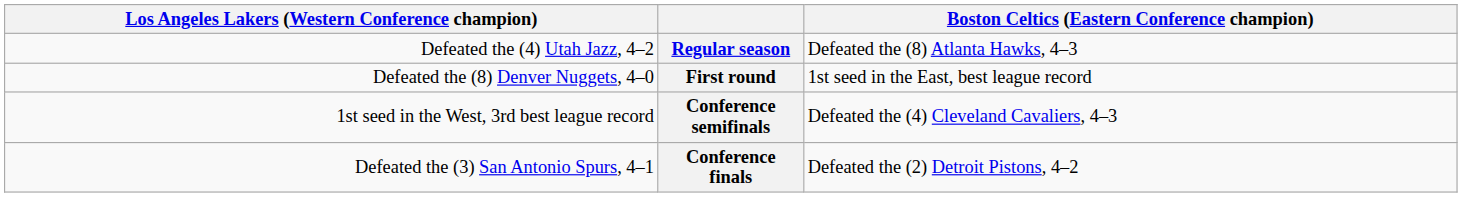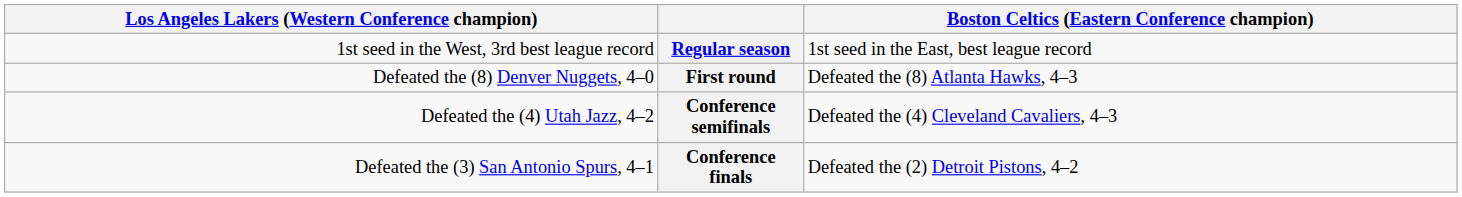Regular season | column 1: Defeated the (4) Utah Jazz, 4–2 -> 1st seed in the West, 3rd best league record
Regular season | column 4: Defeated the (8) Atlanta Hawks, 4–3 -> 1st seed in the East, best league record
First round | column 4: 1st seed in the East, best league record -> Defeated the (8) Atlanta Hawks, 4–3
Conference semifinals | column 1: 1st seed in the West, 3rd best league record -> Defeated the (4) Utah Jazz, 4–2
